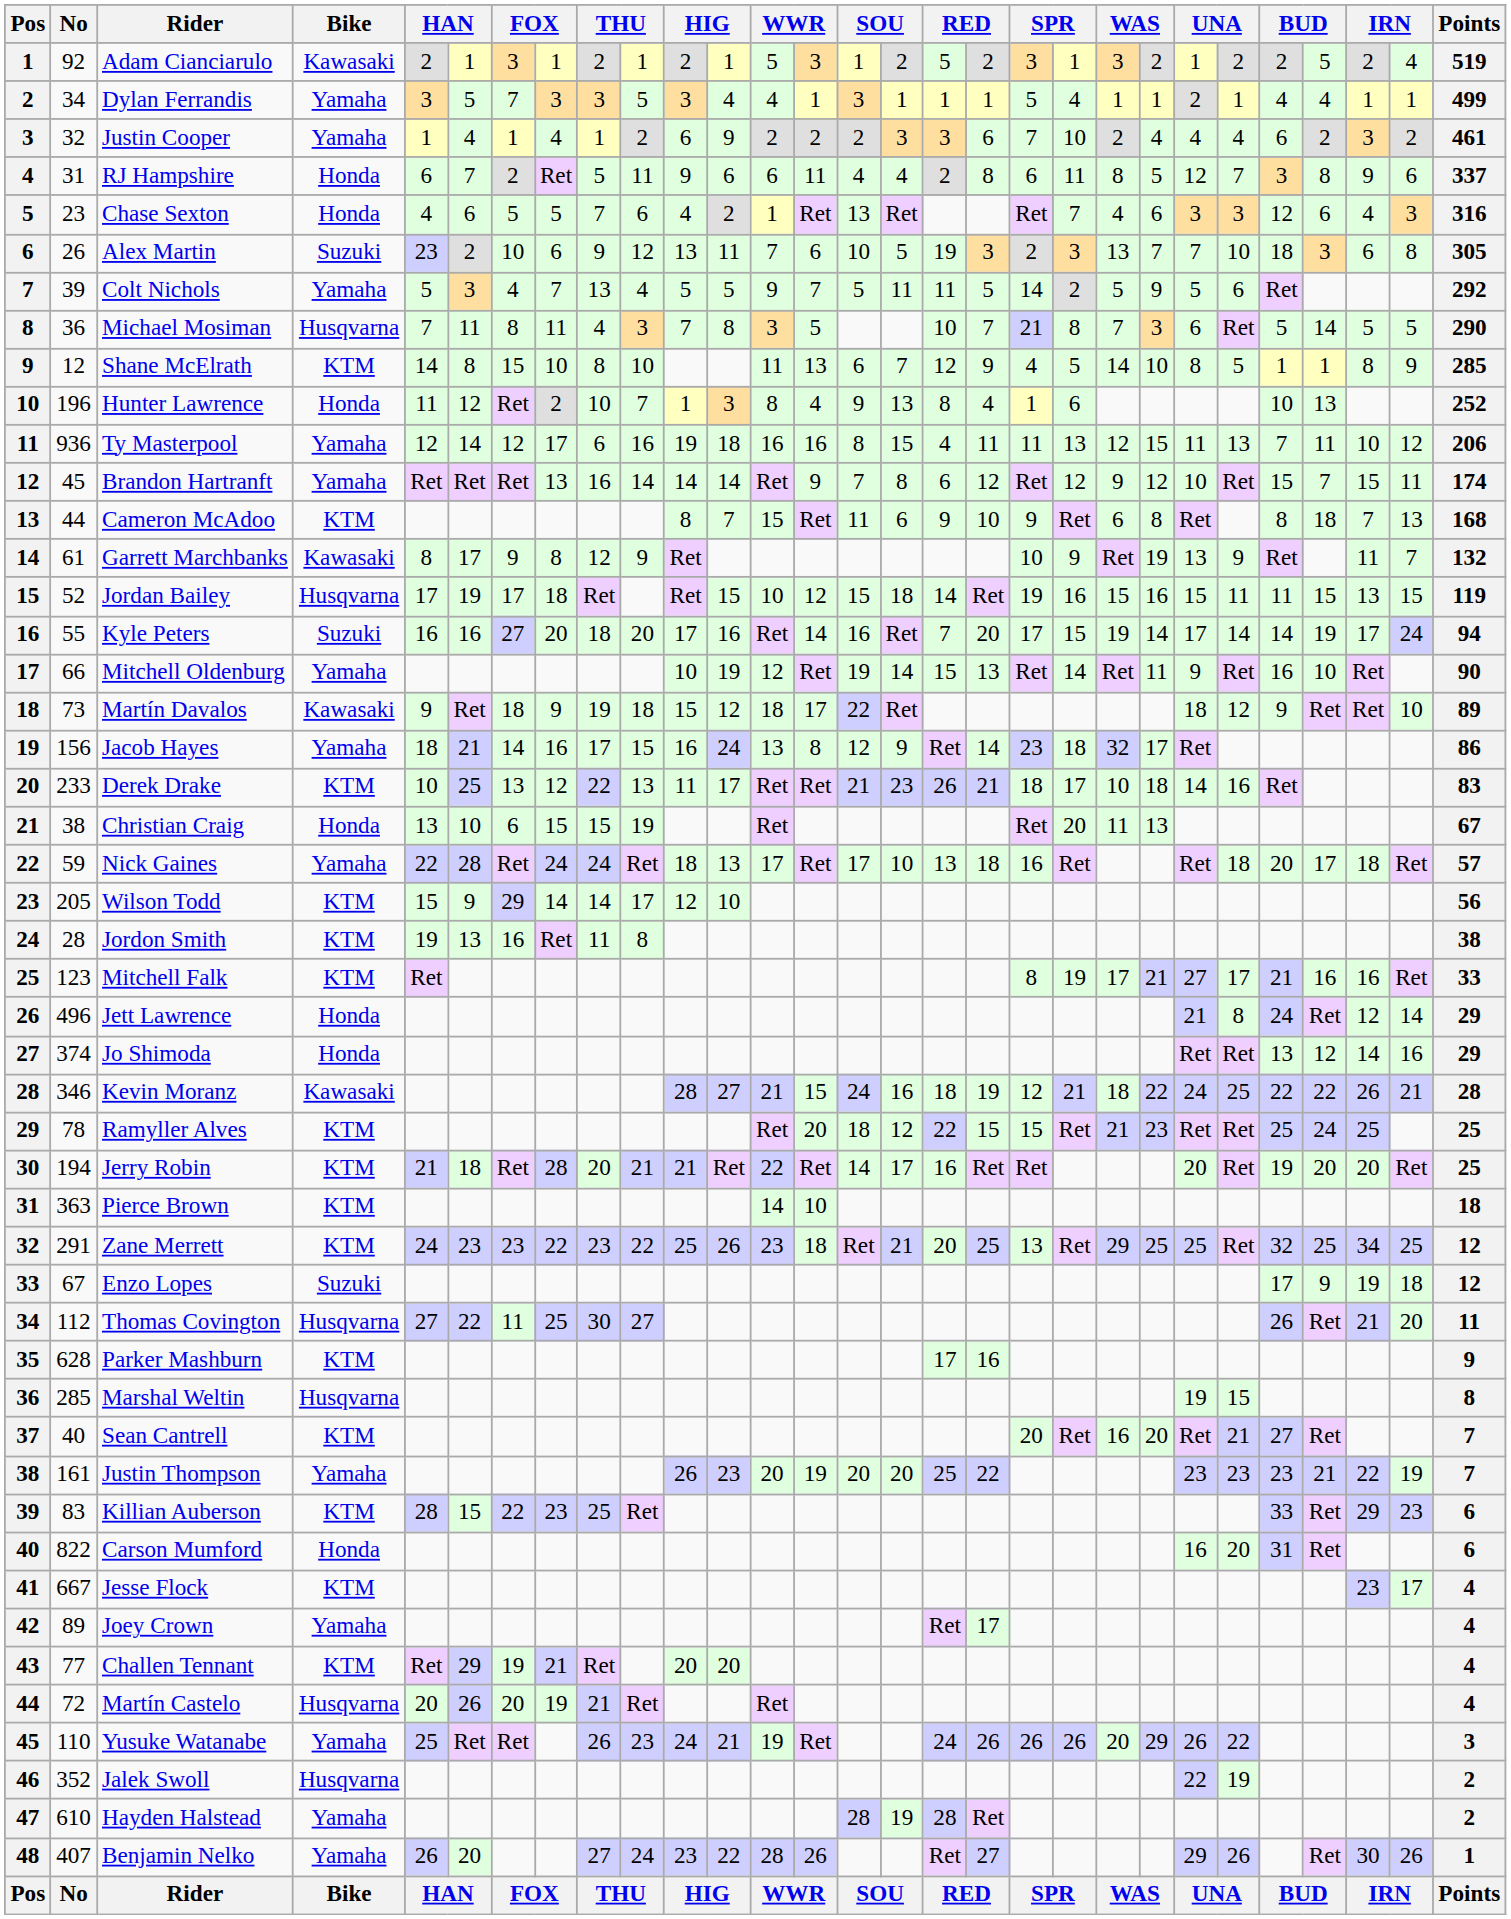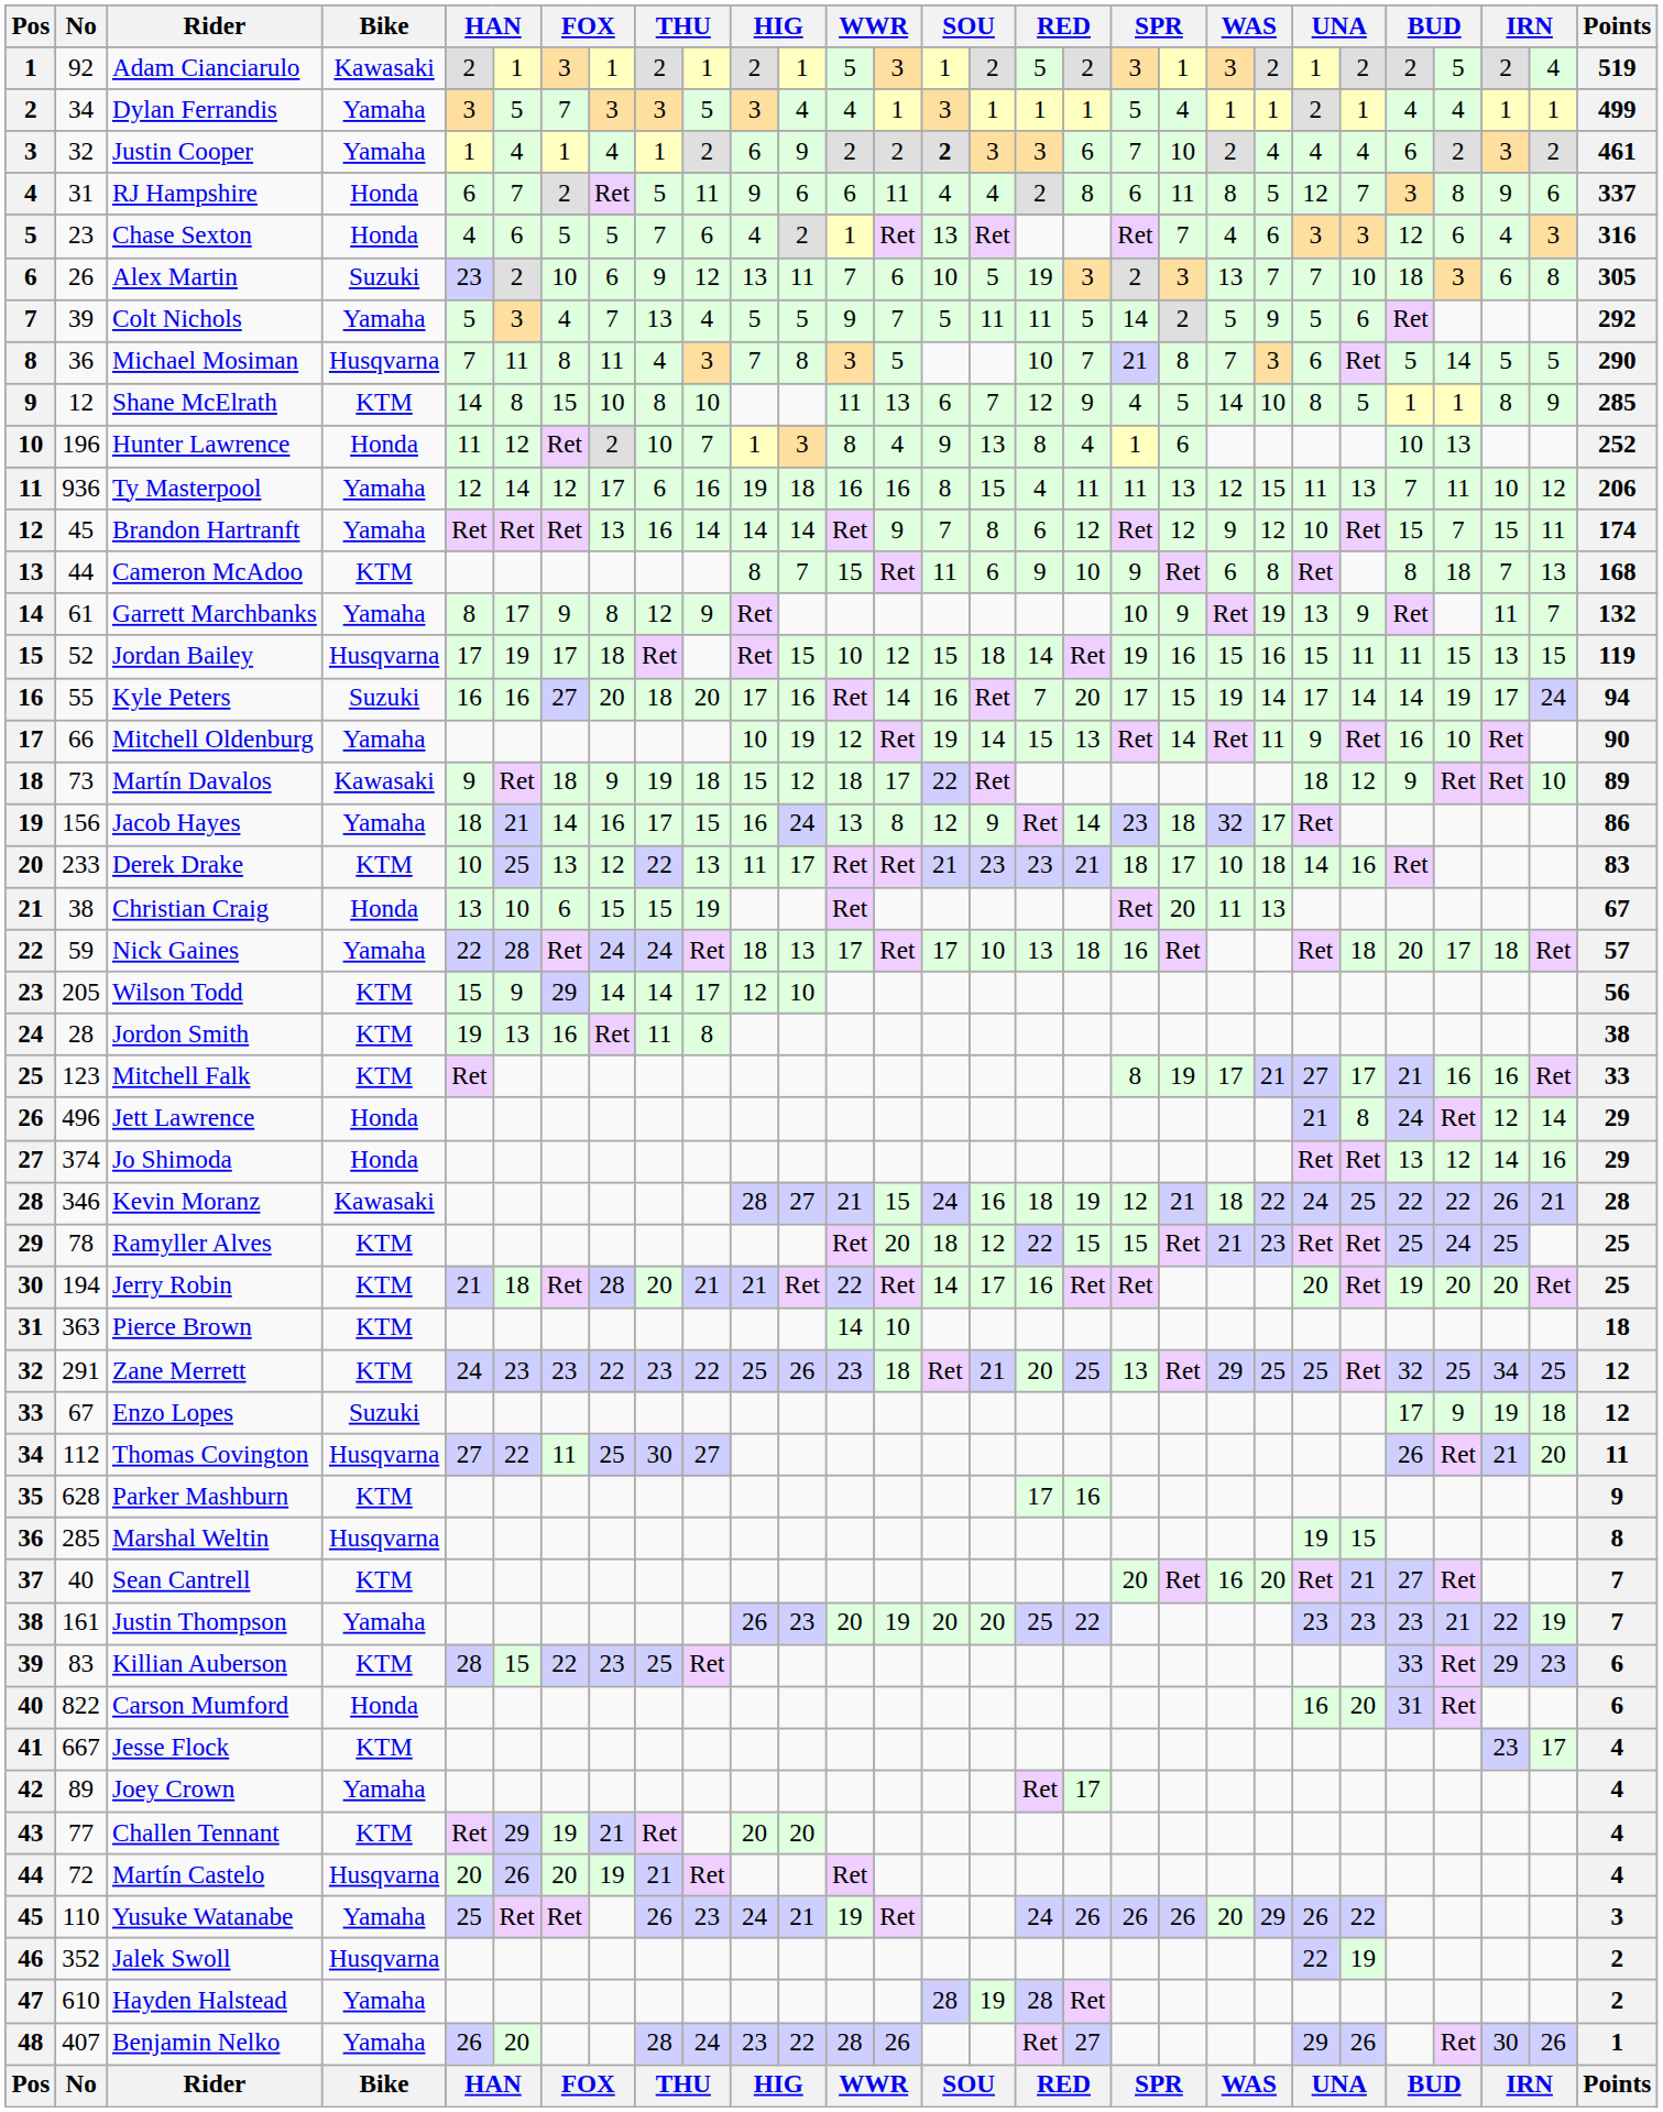Justin Cooper | column 15: normal -> bold
Garrett Marchbanks | Bike: Kawasaki -> Yamaha
Derek Drake | column 17: 26 -> 23
Benjamin Nelko | column 9: 27 -> 28
